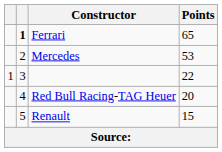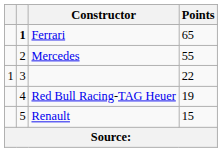Mercedes | Points: 53 -> 55
Red Bull Racing-TAG Heuer | Points: 20 -> 19
